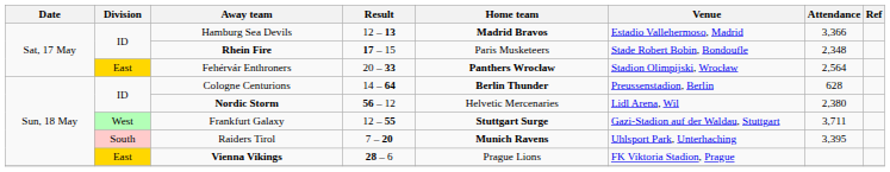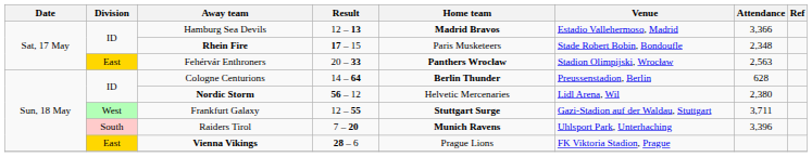Fehérvár Enthroners | Attendance: 2,564 -> 2,563
Raiders Tirol | Attendance: 3,395 -> 3,396
